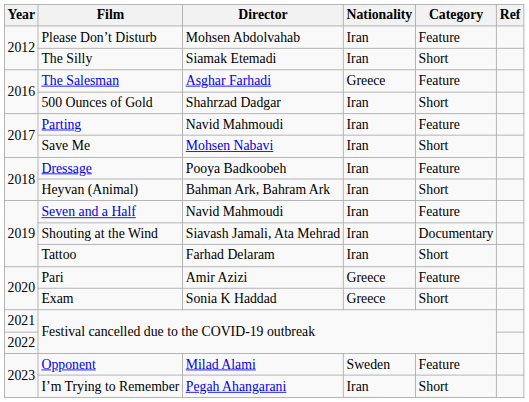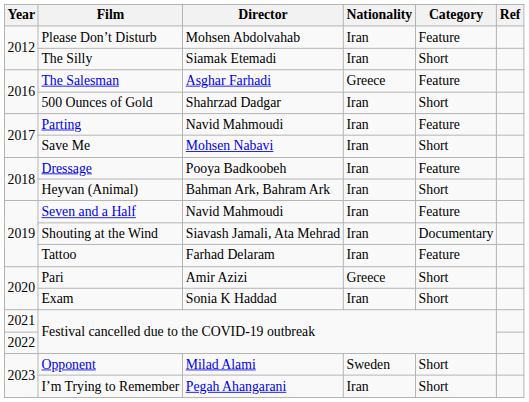Tattoo | Category: Short -> Feature
Pari | Category: Feature -> Short
Exam | Nationality: Greece -> Iran
Opponent | Category: Feature -> Short
